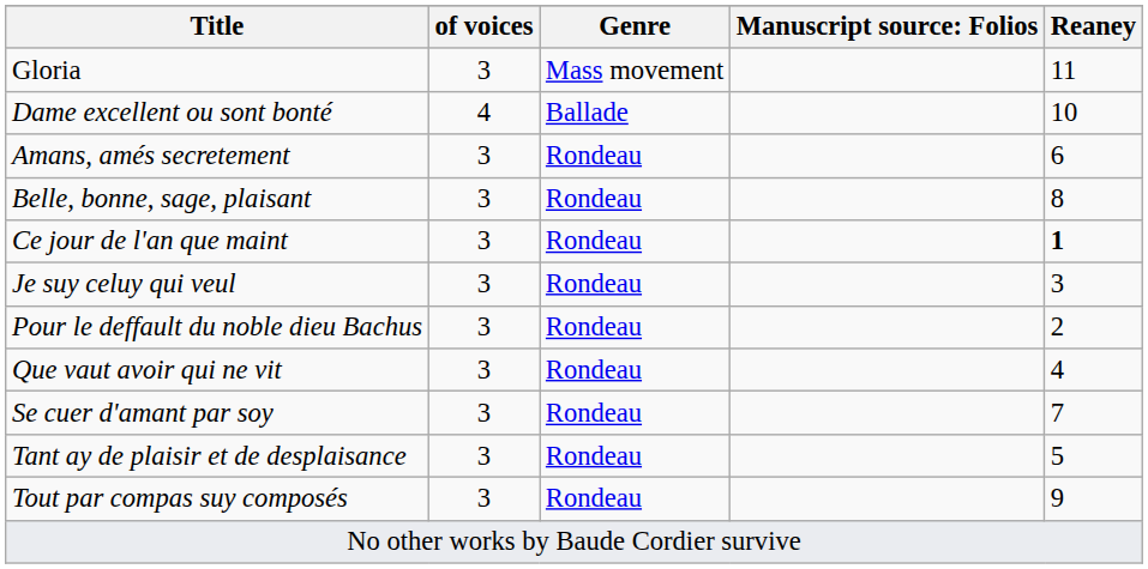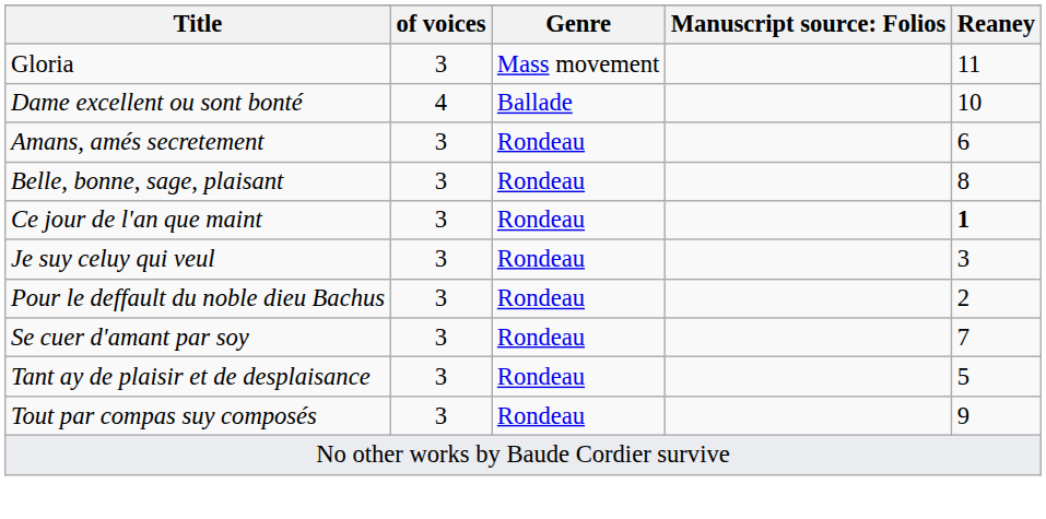- row: Que vaut avoir qui ne vit | 3 | Rondeau | 4
